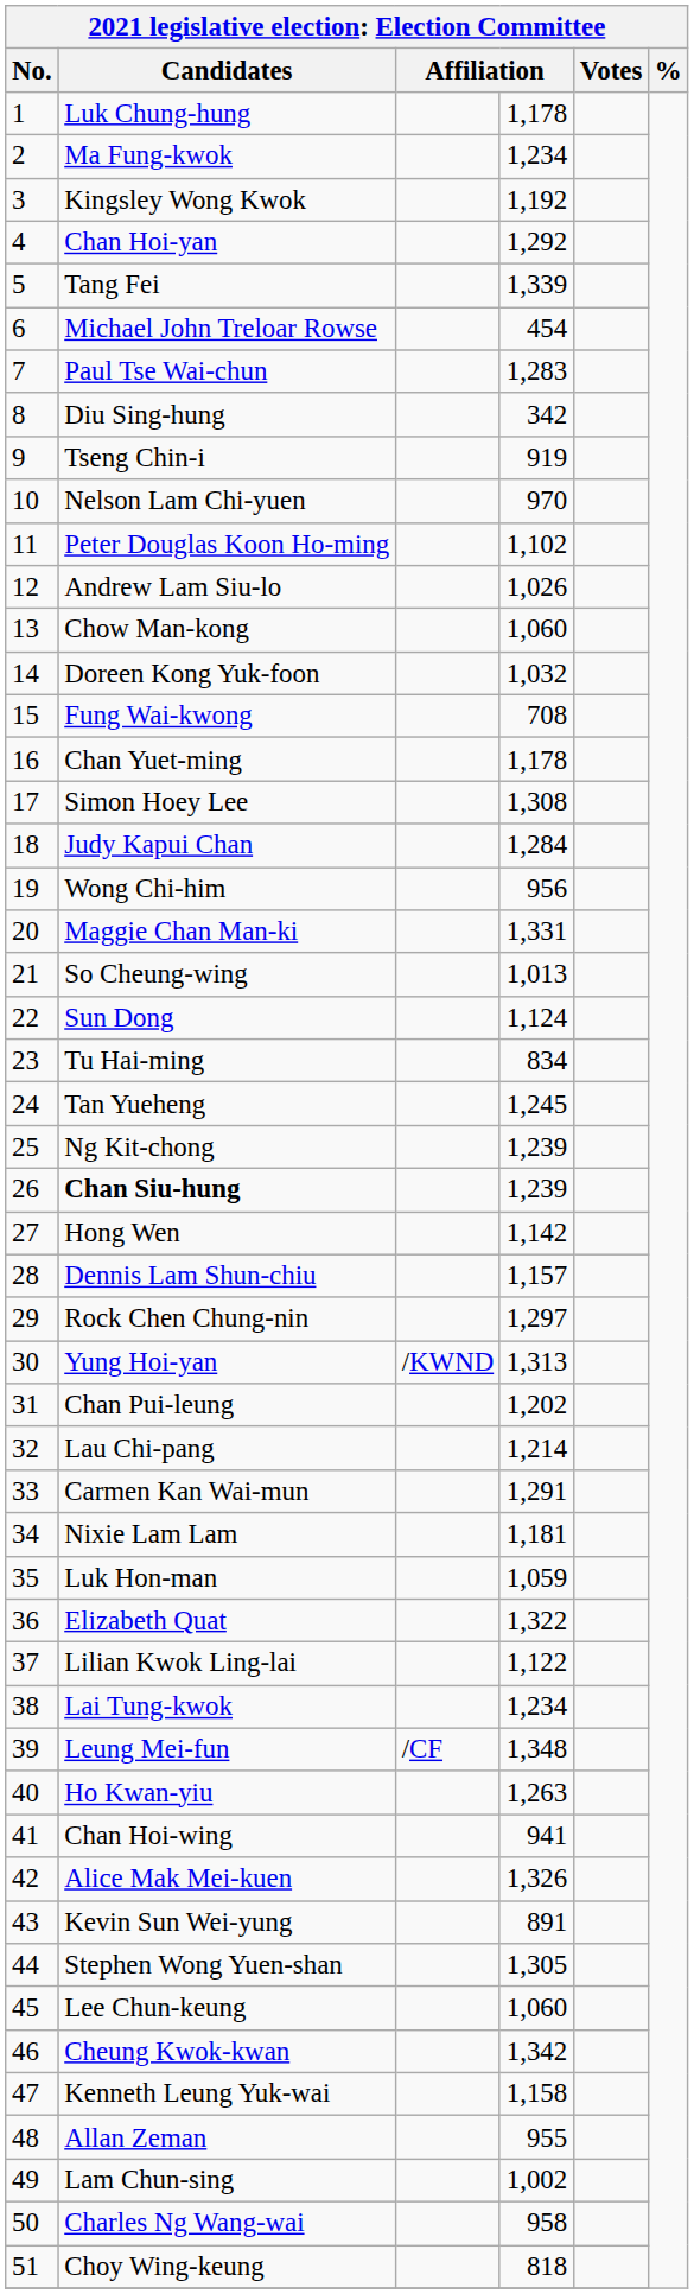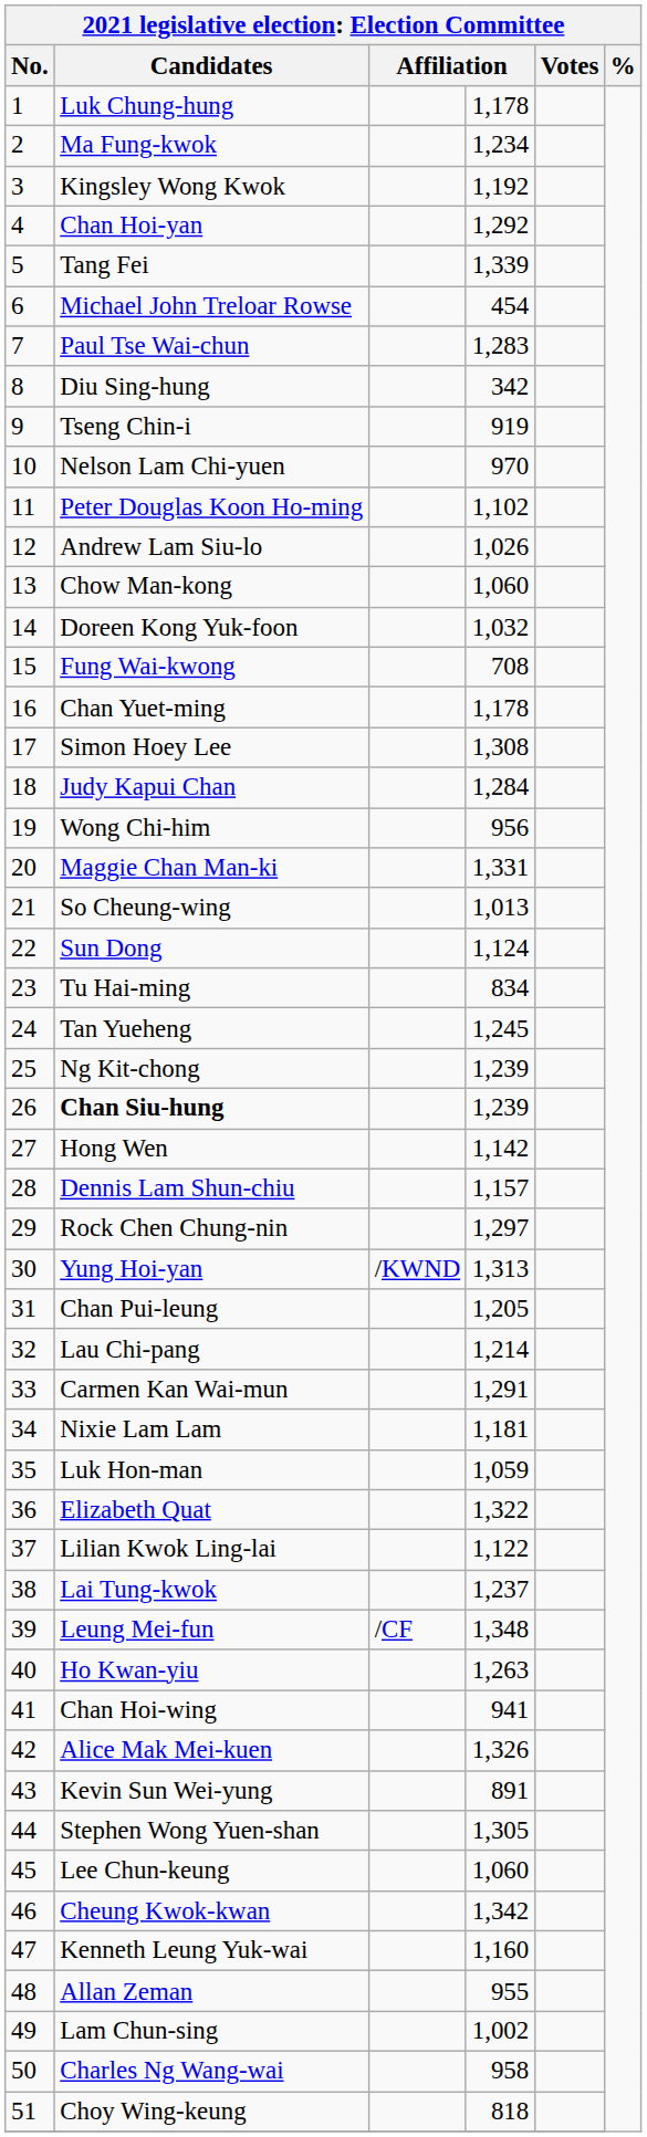Chan Pui-leung | column 4: 1,202 -> 1,205
Lai Tung-kwok | column 4: 1,234 -> 1,237
Kenneth Leung Yuk-wai | column 4: 1,158 -> 1,160
